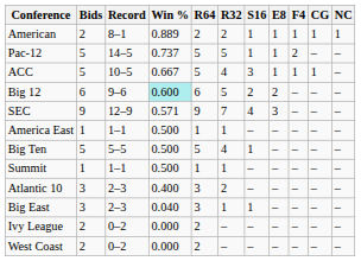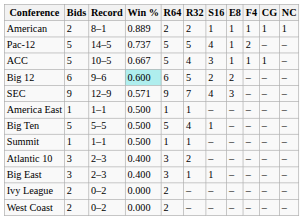Pac-12 | S16: 1 -> 4
Big East | Win %: 0.040 -> 0.400
